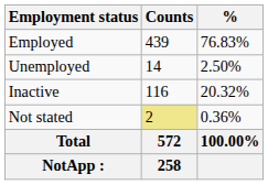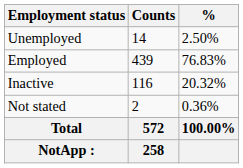rows swapped: Employed <-> Unemployed
Not stated | Counts: khaki background -> no background
